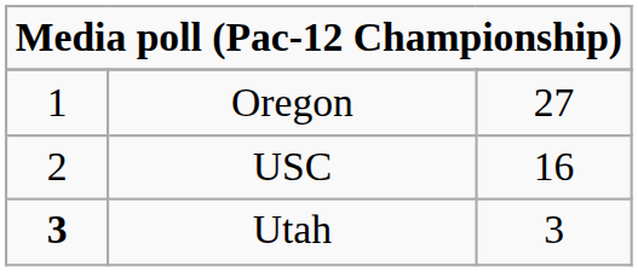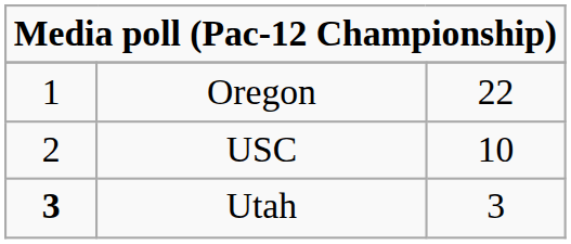Oregon | column 3: 27 -> 22
USC | column 3: 16 -> 10
